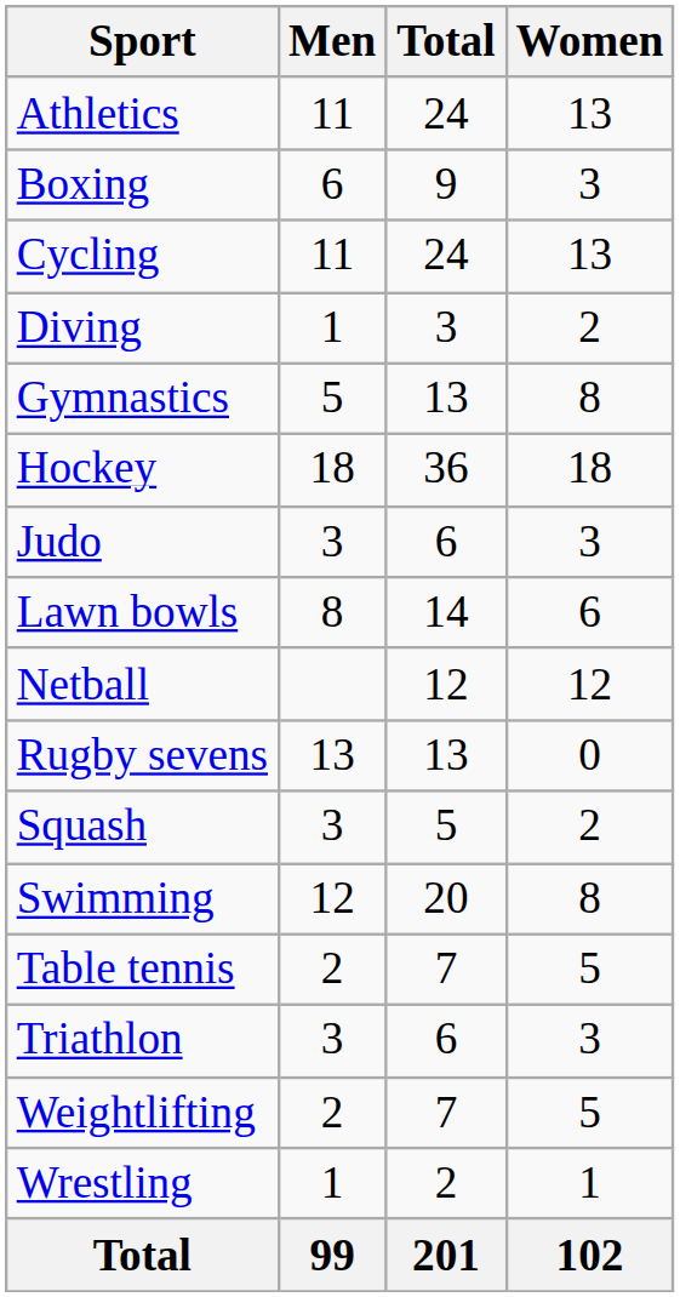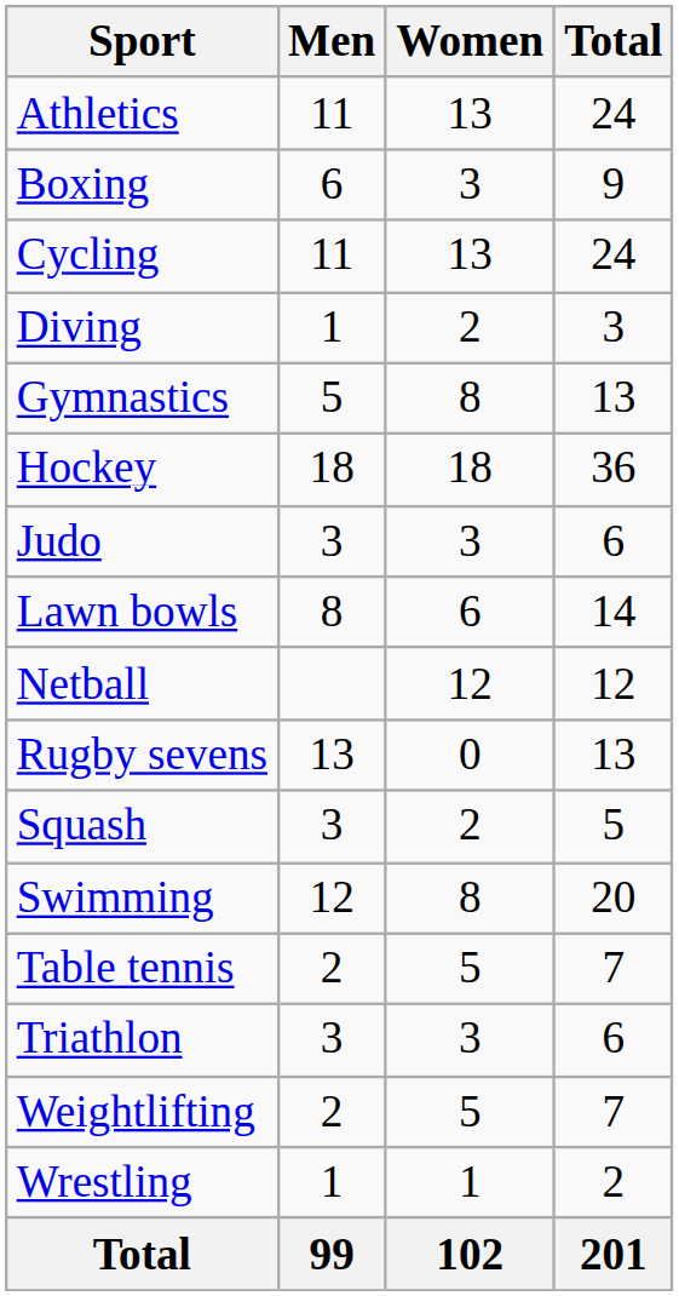columns swapped: Women <-> Total
